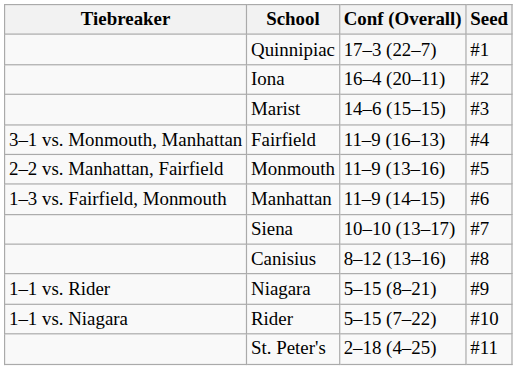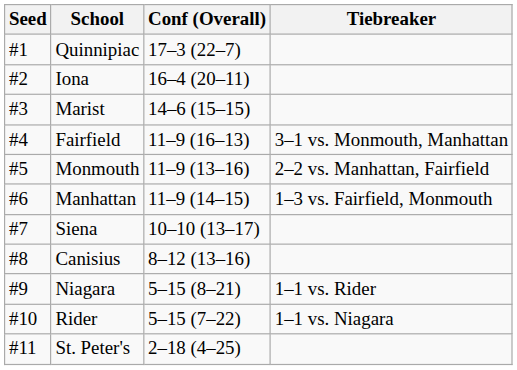columns swapped: Seed <-> Tiebreaker
